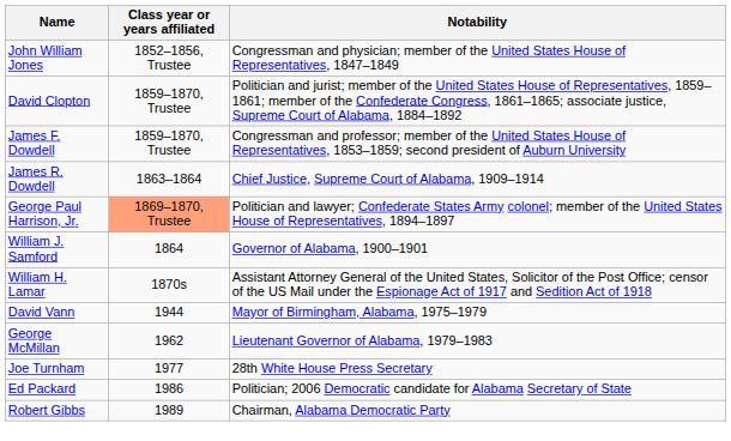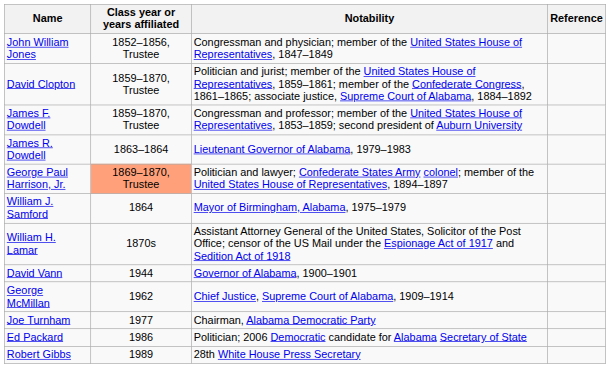+ column: Reference
James R. Dowdell | Notability: Chief Justice, Supreme Court of Alabama, 1909–1914 -> Lieutenant Governor of Alabama, 1979–1983
William J. Samford | Notability: Governor of Alabama, 1900–1901 -> Mayor of Birmingham, Alabama, 1975–1979
David Vann | Notability: Mayor of Birmingham, Alabama, 1975–1979 -> Governor of Alabama, 1900–1901
George McMillan | Notability: Lieutenant Governor of Alabama, 1979–1983 -> Chief Justice, Supreme Court of Alabama, 1909–1914
Joe Turnham | Notability: 28th White House Press Secretary -> Chairman, Alabama Democratic Party
Robert Gibbs | Notability: Chairman, Alabama Democratic Party -> 28th White House Press Secretary
